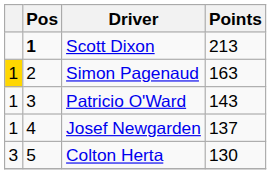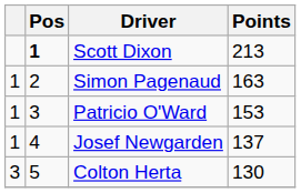Simon Pagenaud | column 1: gold background -> no background
Patricio O'Ward | Points: 143 -> 153
